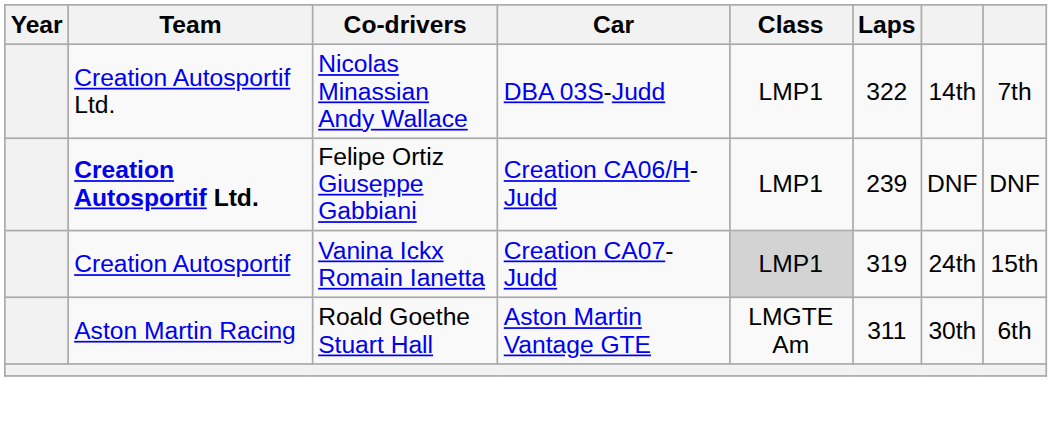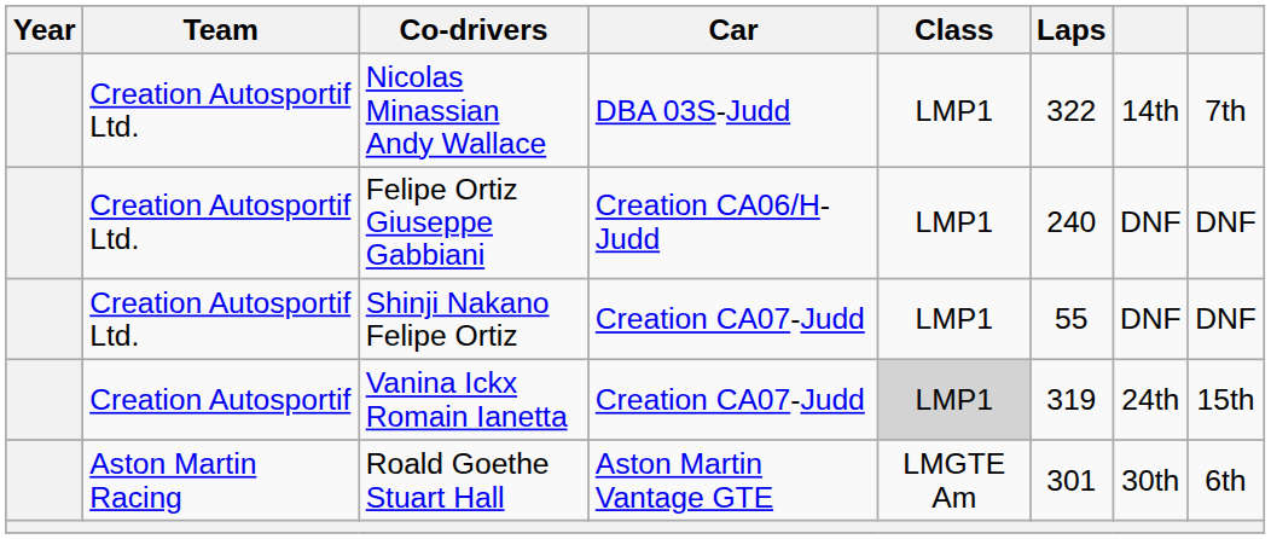Felipe Ortiz Giuseppe Gabbiani | Team: bold -> normal
Felipe Ortiz Giuseppe Gabbiani | Laps: 239 -> 240
+ row: Creation Autosportif Ltd. | Shinji Nakano Felipe Ortiz | Creation CA07-Judd | LMP1 | 55 | DNF | DNF
Roald Goethe Stuart Hall | Laps: 311 -> 301
